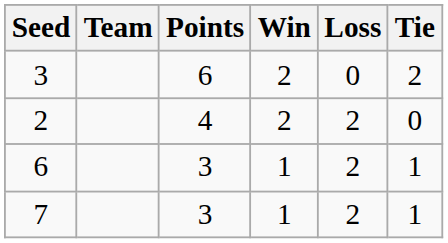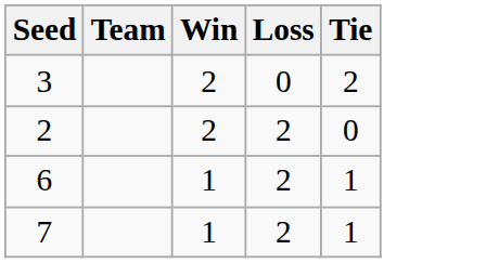- column: Points | 6 | 4 | 3 | 3
